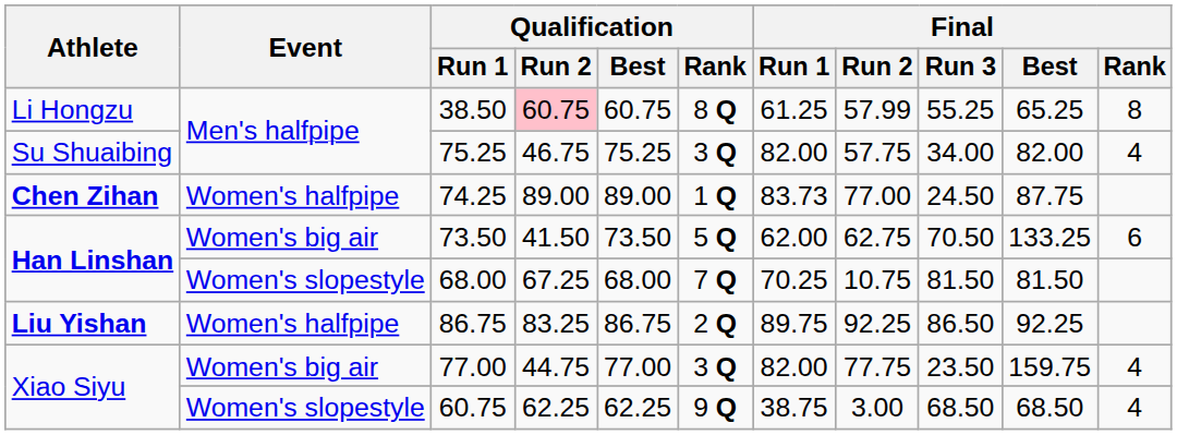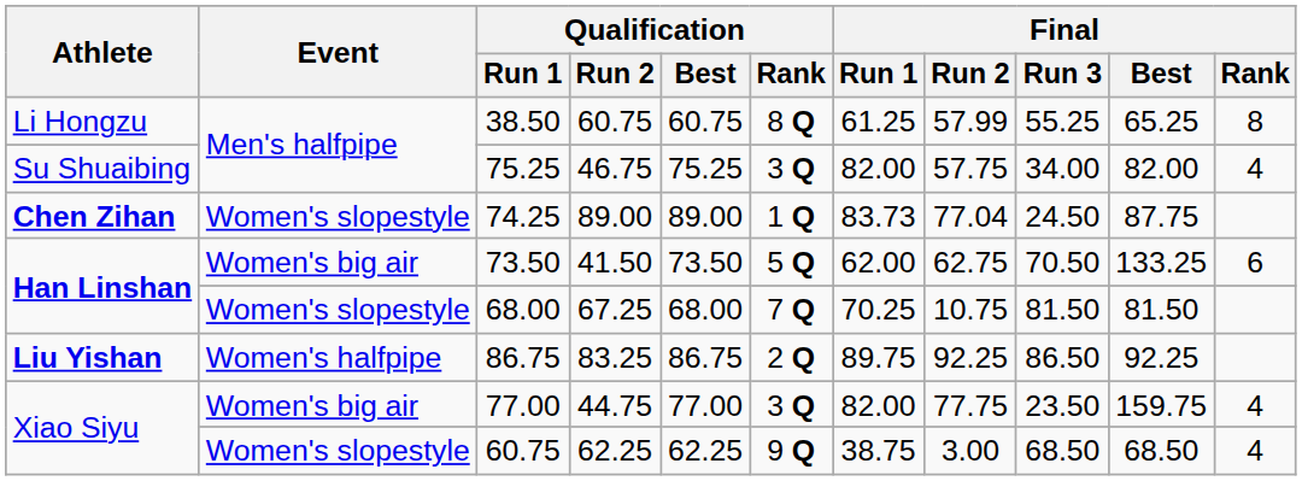38.50 | Qualification / Run 2: pink background -> no background
74.25 | Event: Women's halfpipe -> Women's slopestyle
74.25 | Final / Run 2: 77.00 -> 77.04
